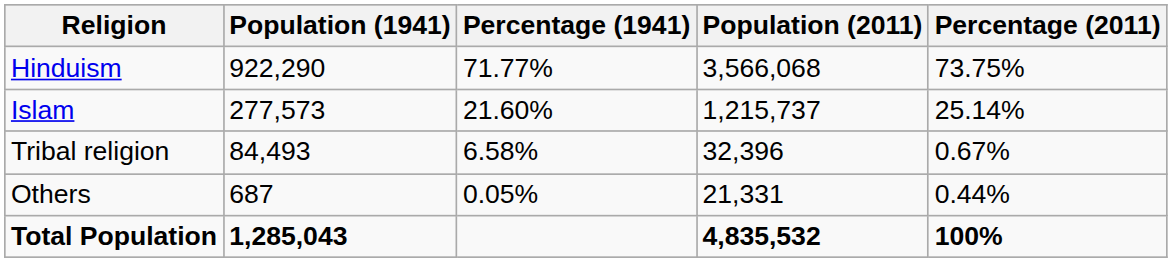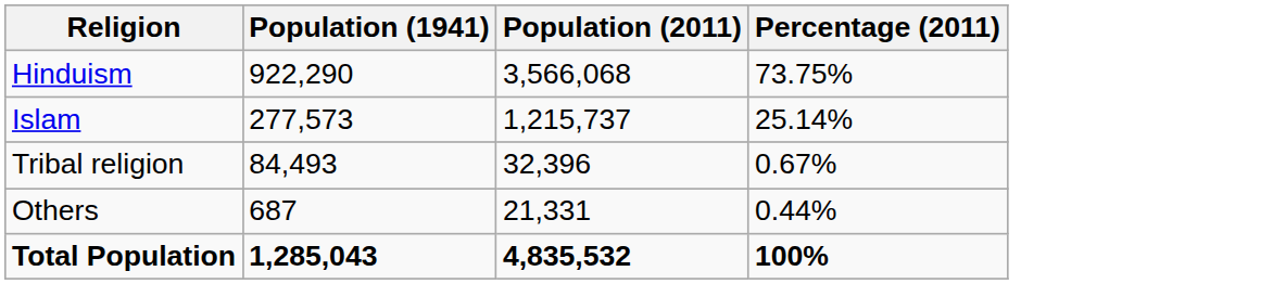- column: Percentage (1941) | 71.77% | 21.60% | 6.58% | 0.05%
